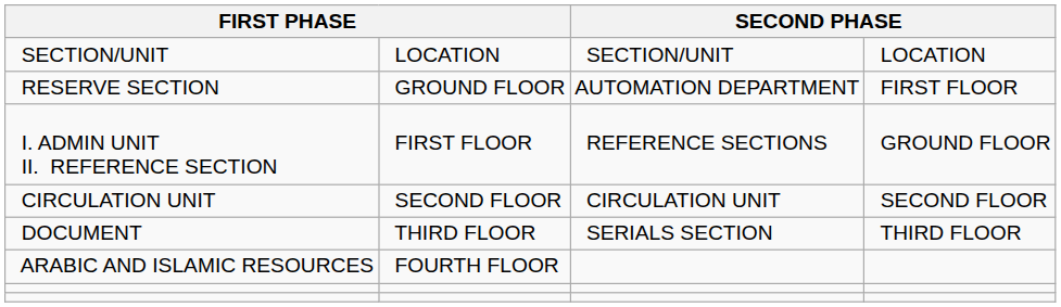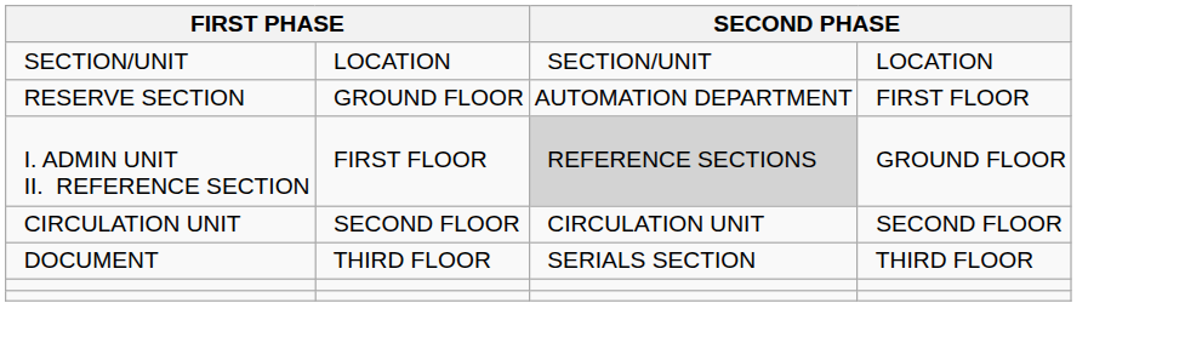I. ADMIN UNIT II. REFERENCE SECTION | column 3: no background -> lightgrey background
- row: ARABIC AND ISLAMIC RESOURCES | FOURTH FLOOR
